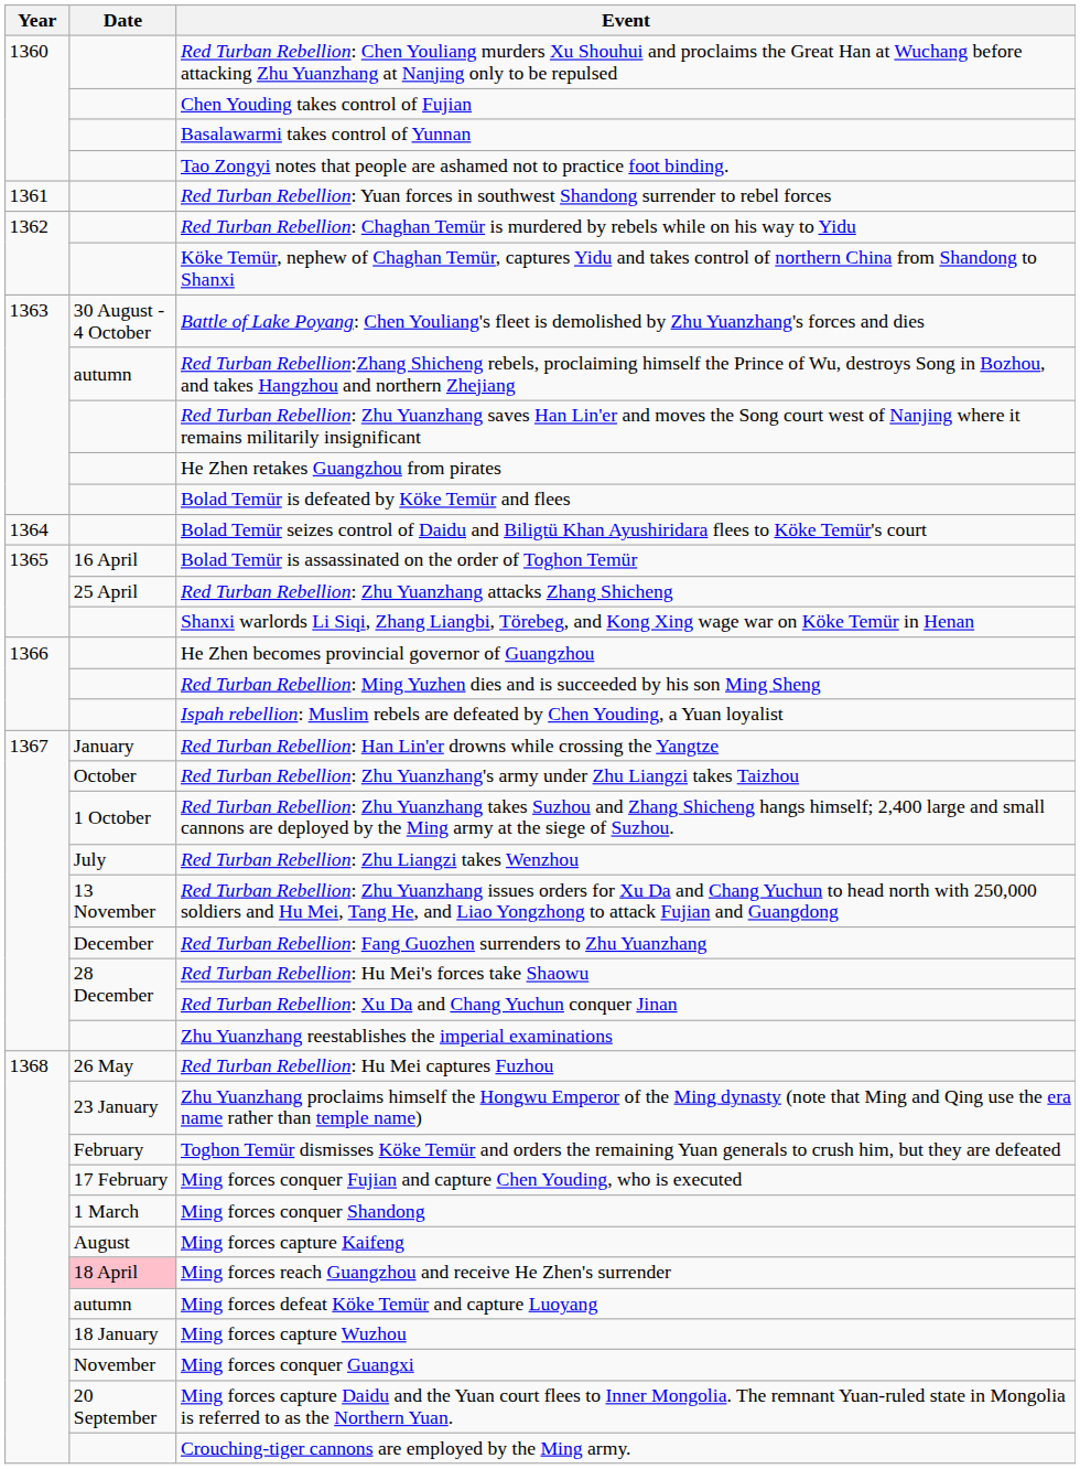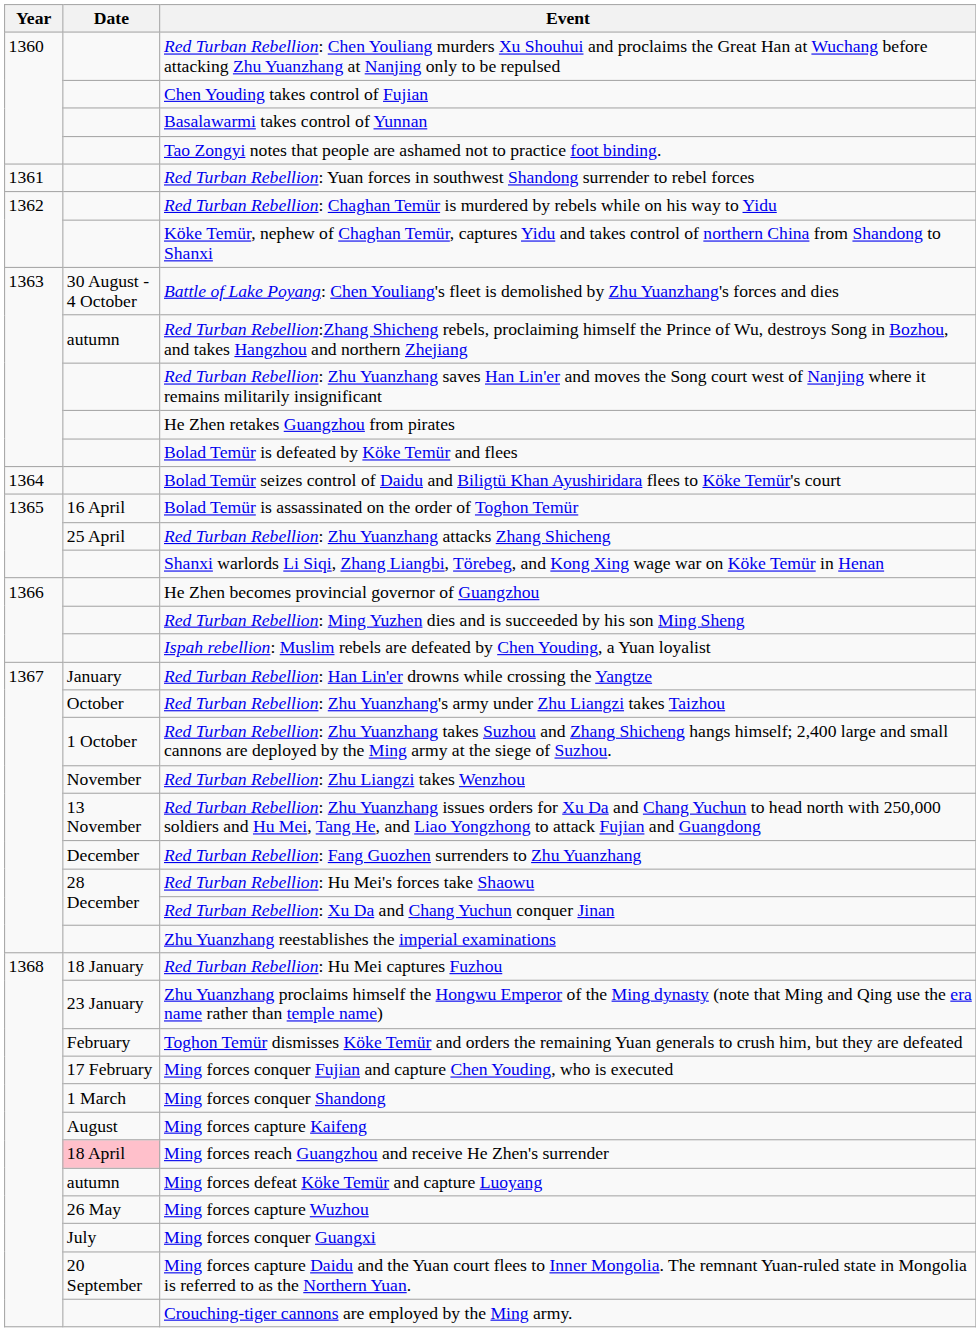Red Turban Rebellion: Zhu Liangzi takes Wenzhou | Date: July -> November
Red Turban Rebellion: Hu Mei captures Fuzhou | Date: 26 May -> 18 January
Ming forces capture Wuzhou | Date: 18 January -> 26 May
Ming forces conquer Guangxi | Date: November -> July
